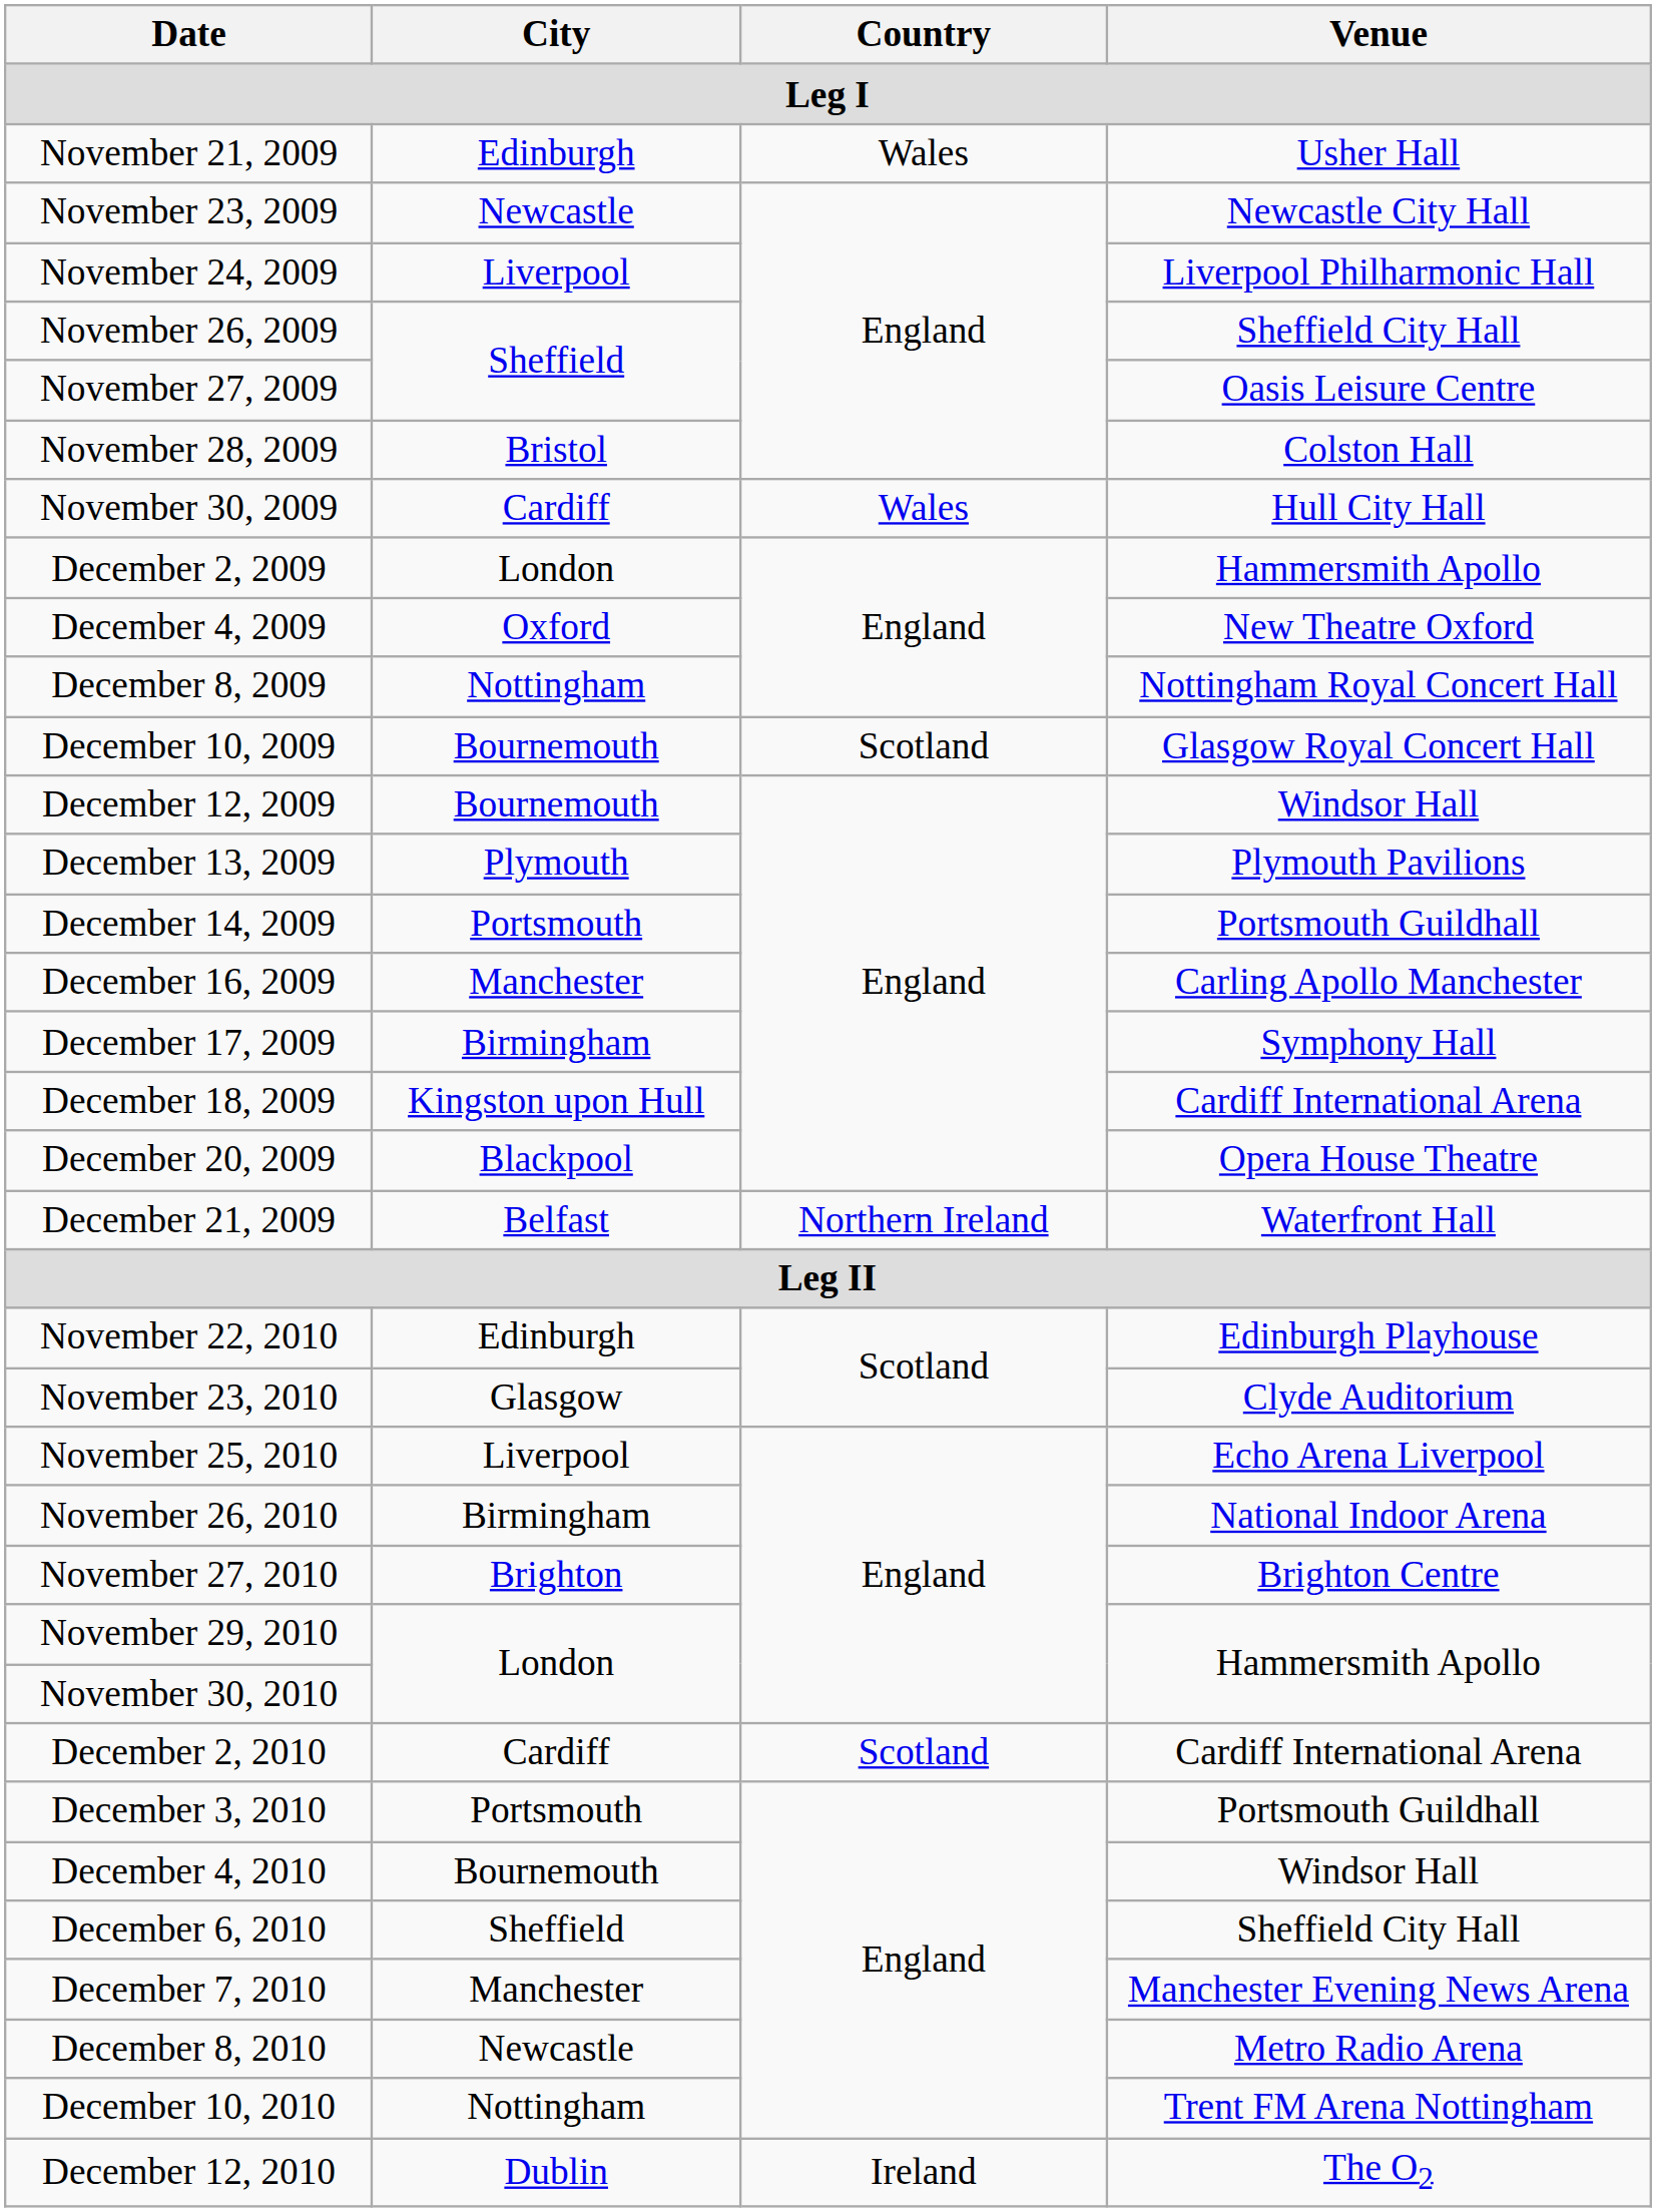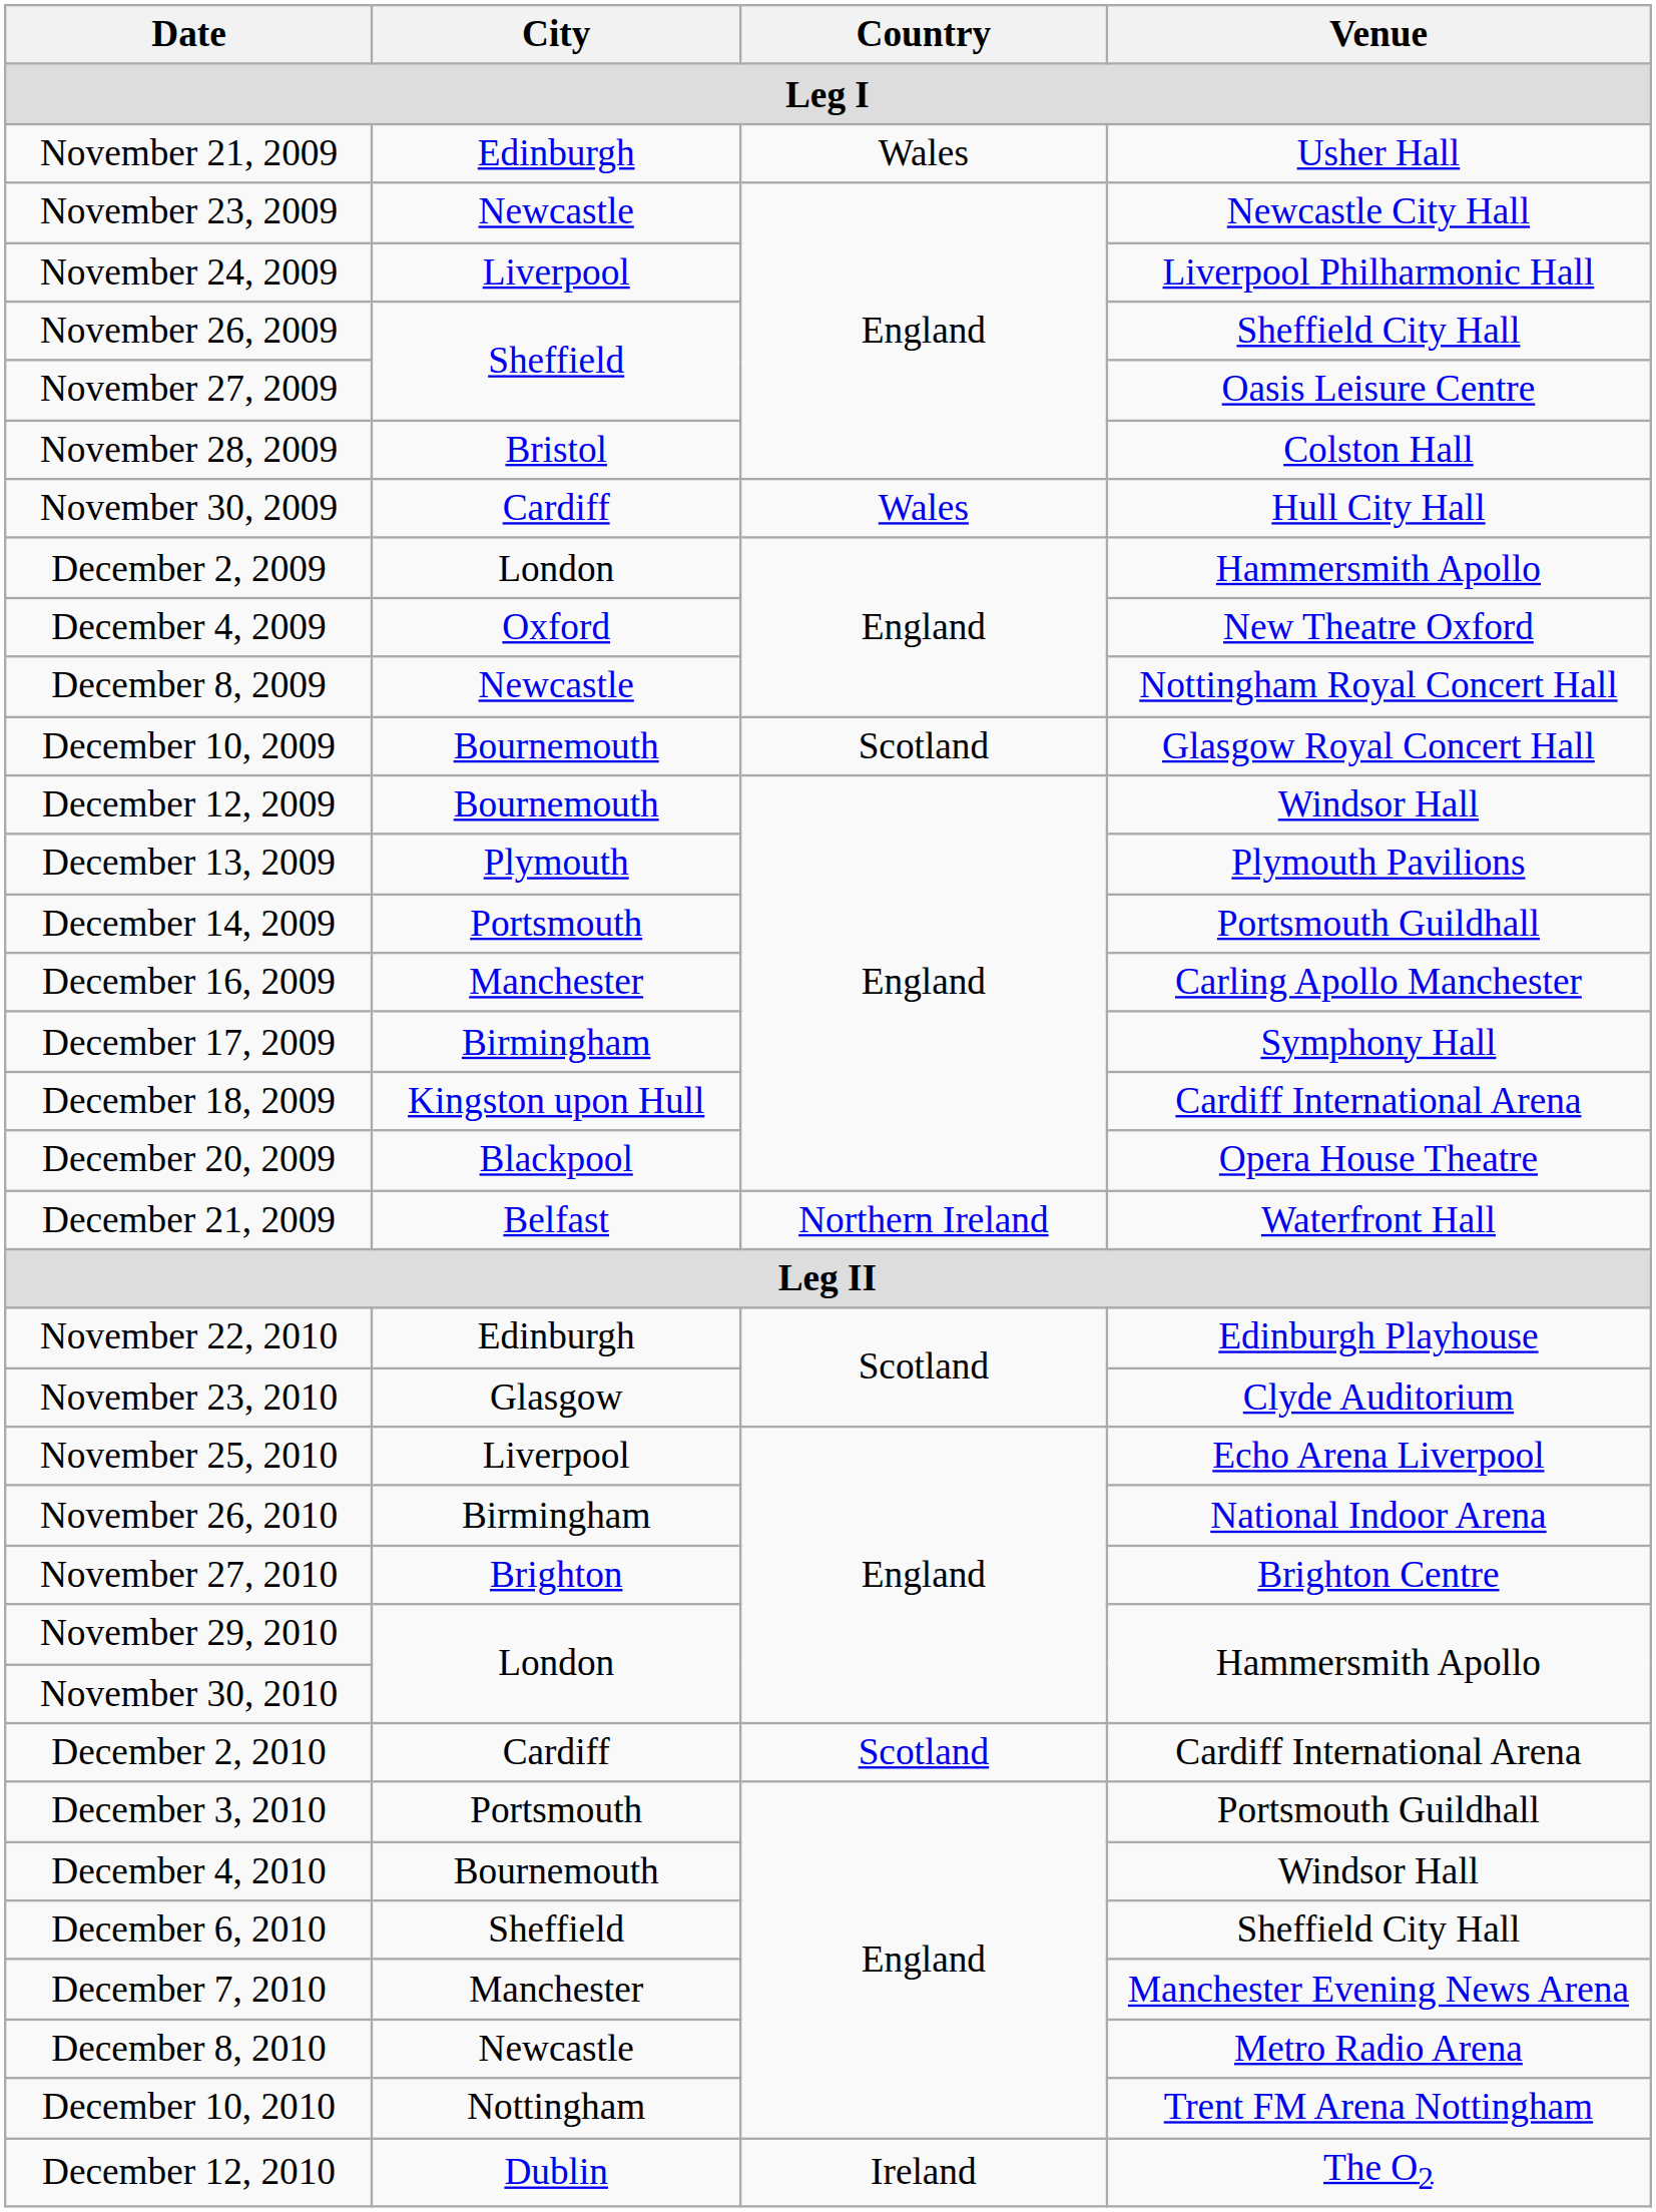December 8, 2009 | City: Nottingham -> Newcastle
